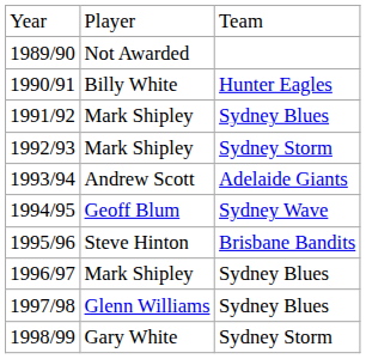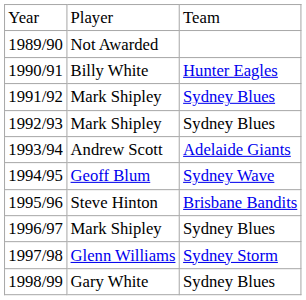1992/93 | column 3: Sydney Storm -> Sydney Blues
1997/98 | column 3: Sydney Blues -> Sydney Storm
1998/99 | column 3: Sydney Storm -> Sydney Blues
